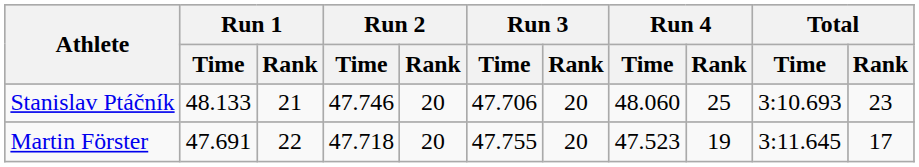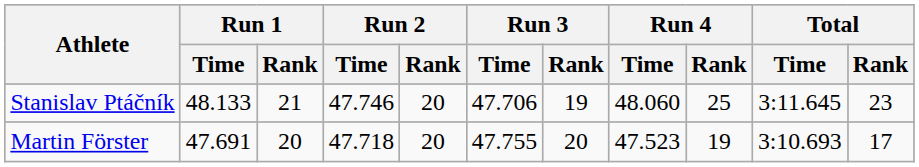Stanislav Ptáčník | Run 3 / Rank: 20 -> 19
Stanislav Ptáčník | Total / Time: 3:10.693 -> 3:11.645
Martin Förster | Run 1 / Rank: 22 -> 20
Martin Förster | Total / Time: 3:11.645 -> 3:10.693
